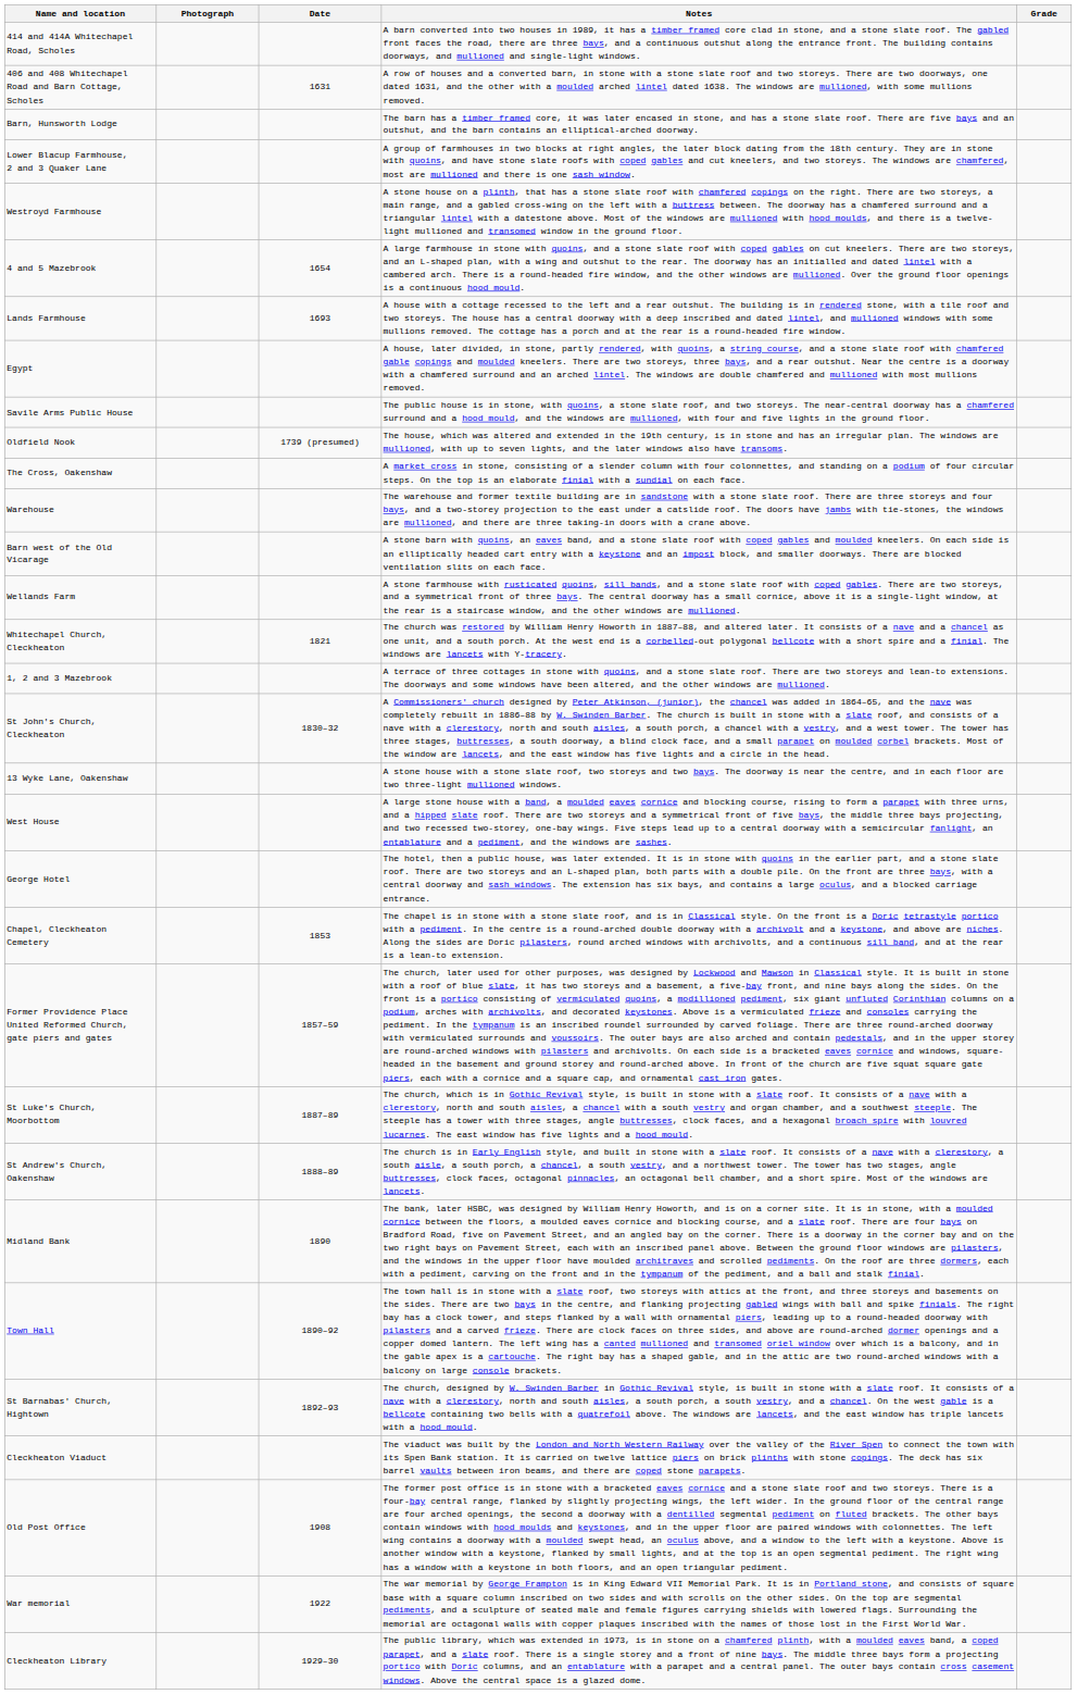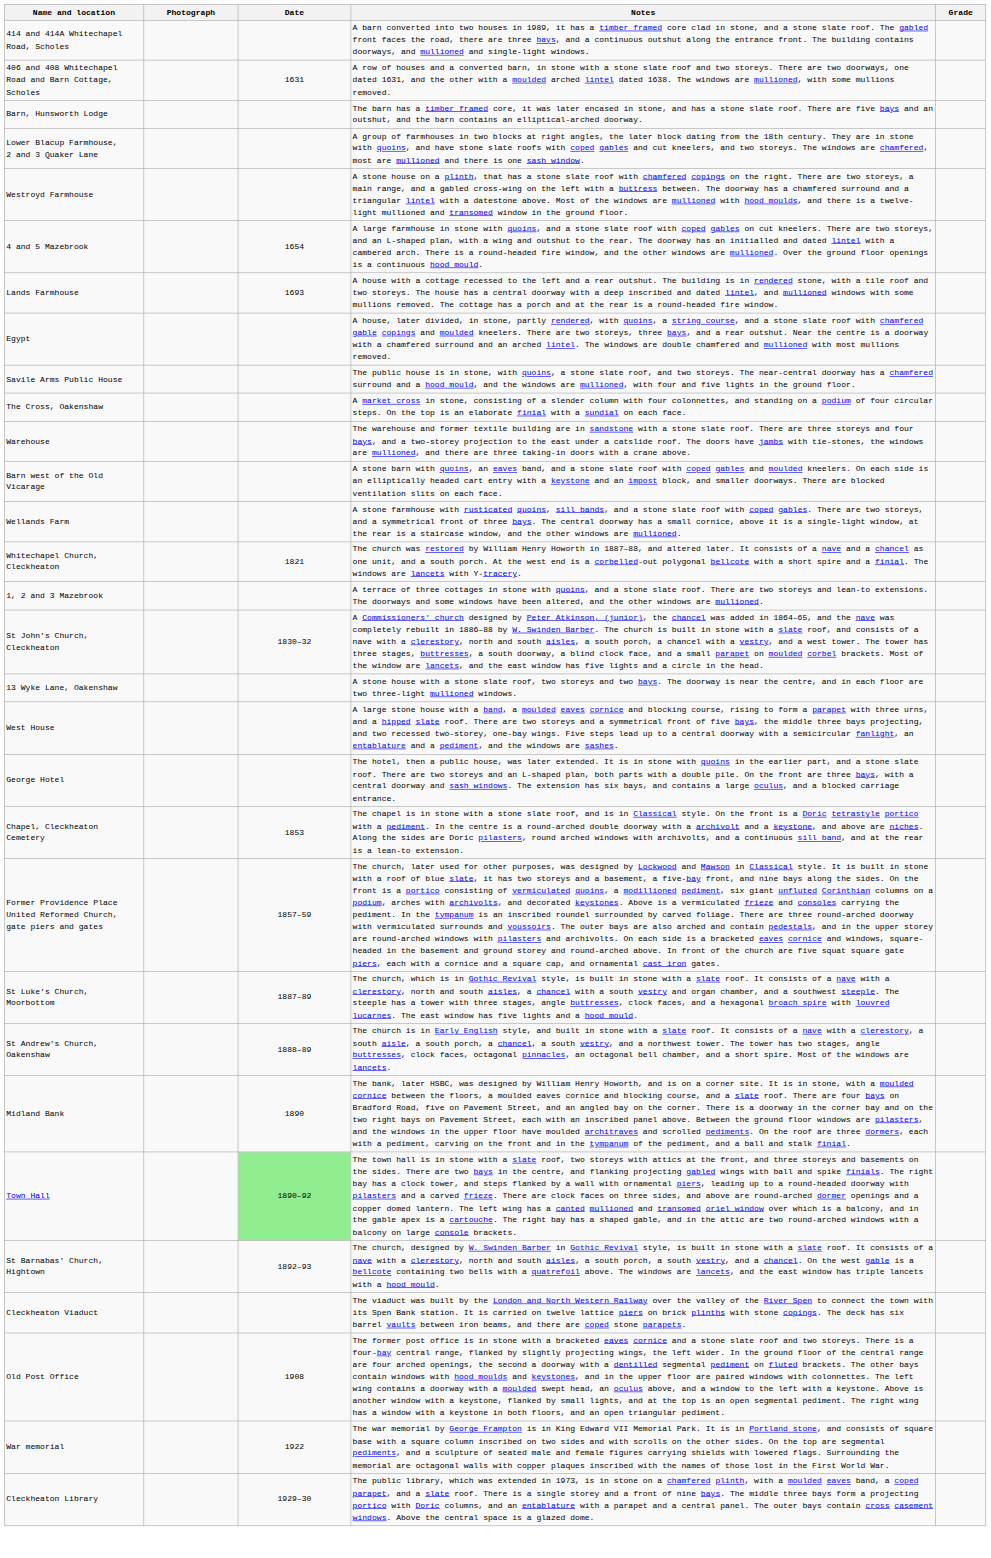- row: Oldfield Nook | 1739 (presumed) | The house, which was altered and extended in the 19th century, is in stone and has an irregular plan. The windows are mullioned, with up to seven lights, and the later windows also have transoms.
Town Hall | Date: no background -> lightgreen background
